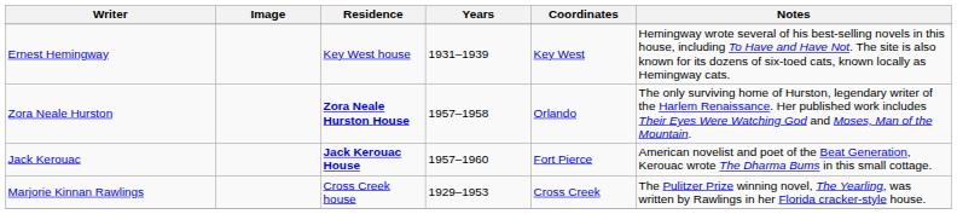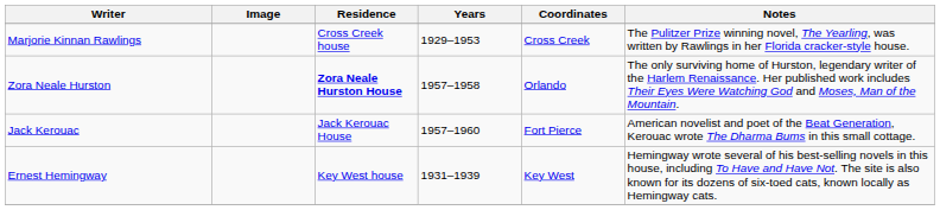rows swapped: Ernest Hemingway <-> Marjorie Kinnan Rawlings
Jack Kerouac | Residence: bold -> normal
